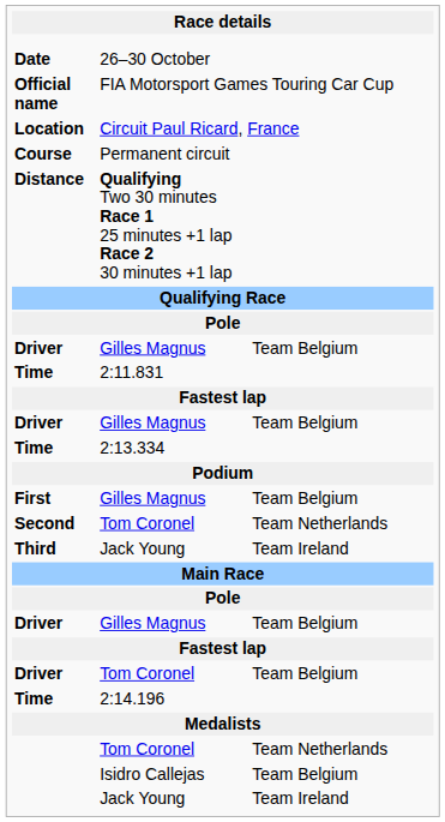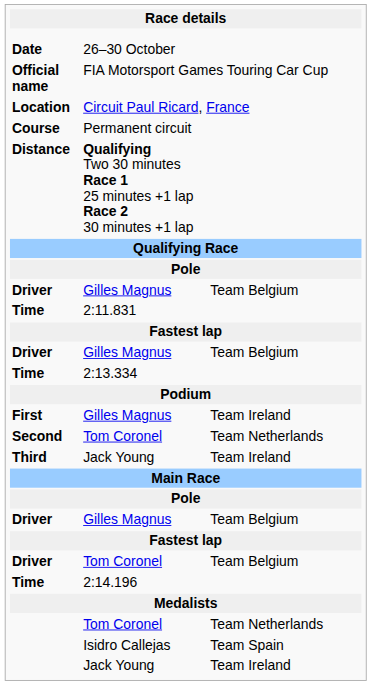First / Gilles Magnus | column 3: Team Belgium -> Team Ireland
Isidro Callejas | column 3: Team Belgium -> Team Spain
